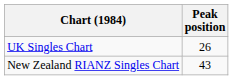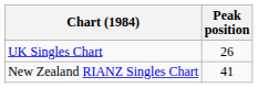New Zealand RIANZ Singles Chart | Peak position: 43 -> 41
